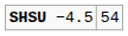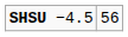SHSU −4.5 | column 2: 54 -> 56
